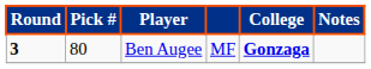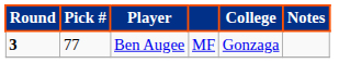Ben Augee | Pick #: 80 -> 77
Ben Augee | College: bold -> normal
